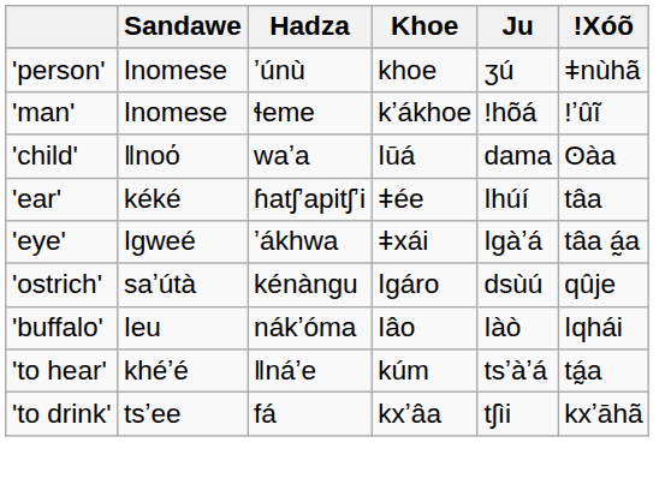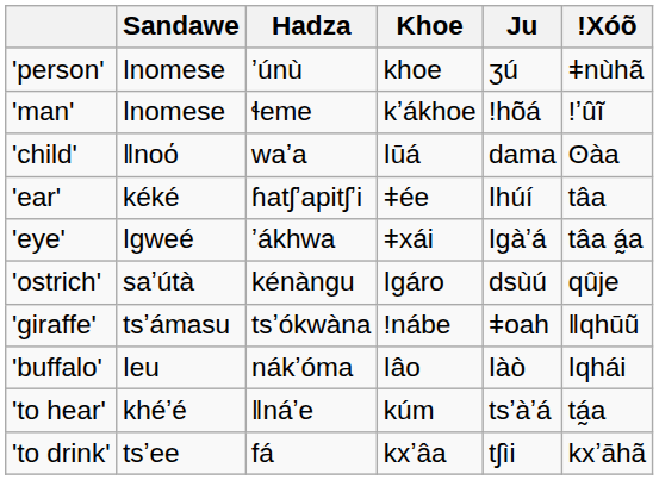+ row: 'giraffe' | tsʼámasu | tsʼókwàna | ǃnábe | ǂoah | ǁqhūũ
